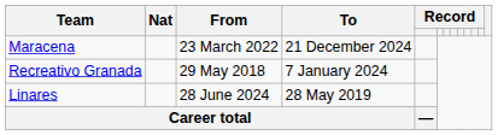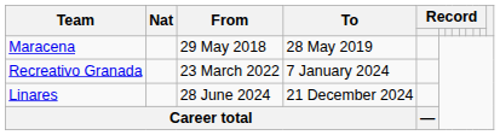Maracena | From: 23 March 2022 -> 29 May 2018
Maracena | To: 21 December 2024 -> 28 May 2019
Recreativo Granada | From: 29 May 2018 -> 23 March 2022
Linares | To: 28 May 2019 -> 21 December 2024
